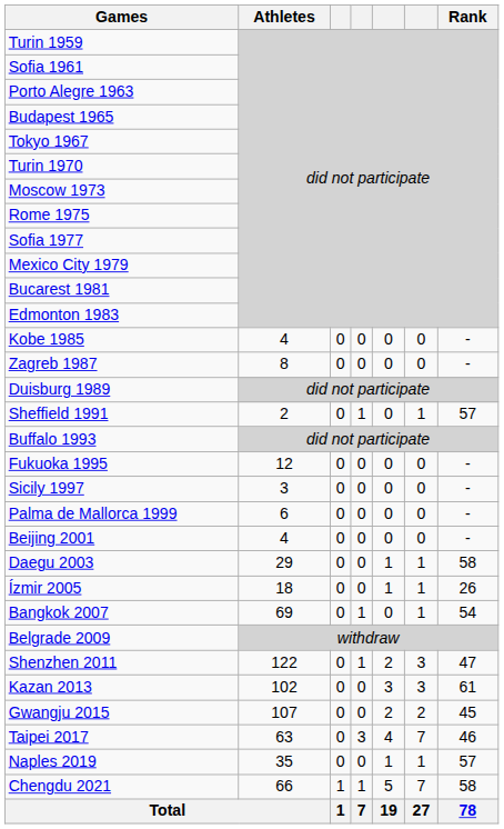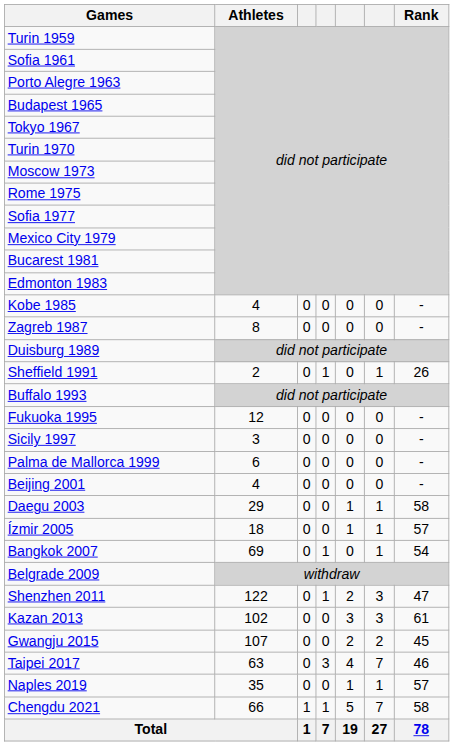Sheffield 1991 | Rank: 57 -> 26
Ízmir 2005 | Rank: 26 -> 57
